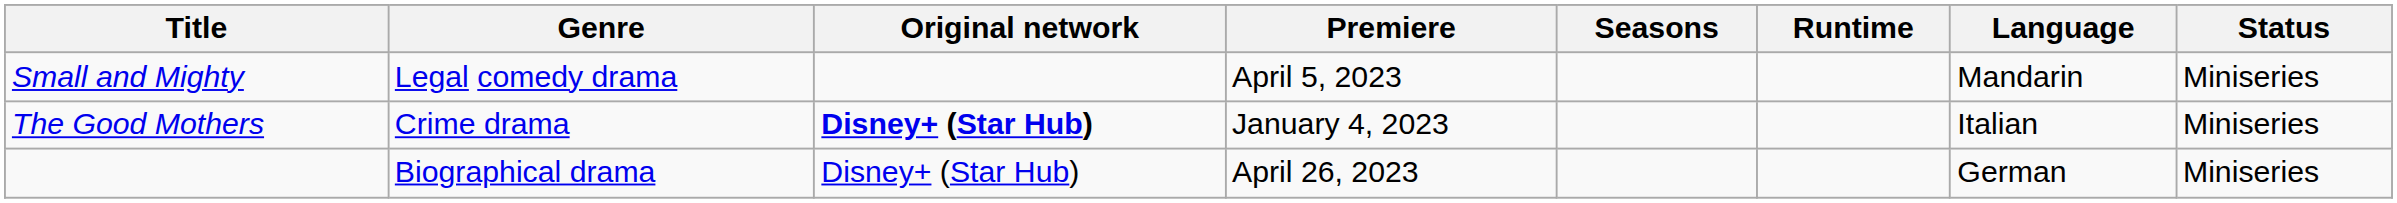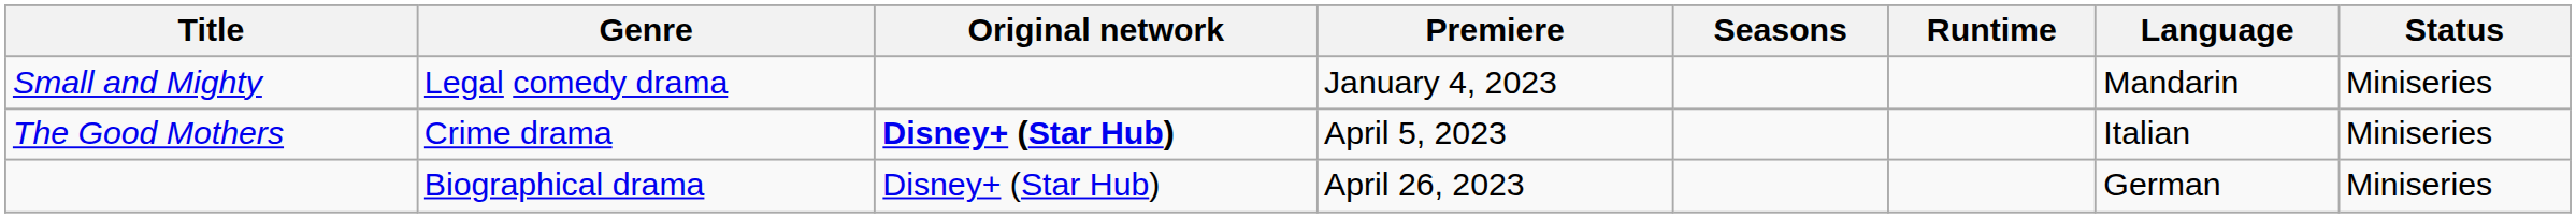Small and Mighty | Premiere: April 5, 2023 -> January 4, 2023
The Good Mothers | Premiere: January 4, 2023 -> April 5, 2023
